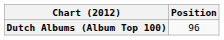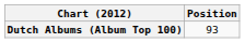Dutch Albums (Album Top 100) | Position: 96 -> 93
